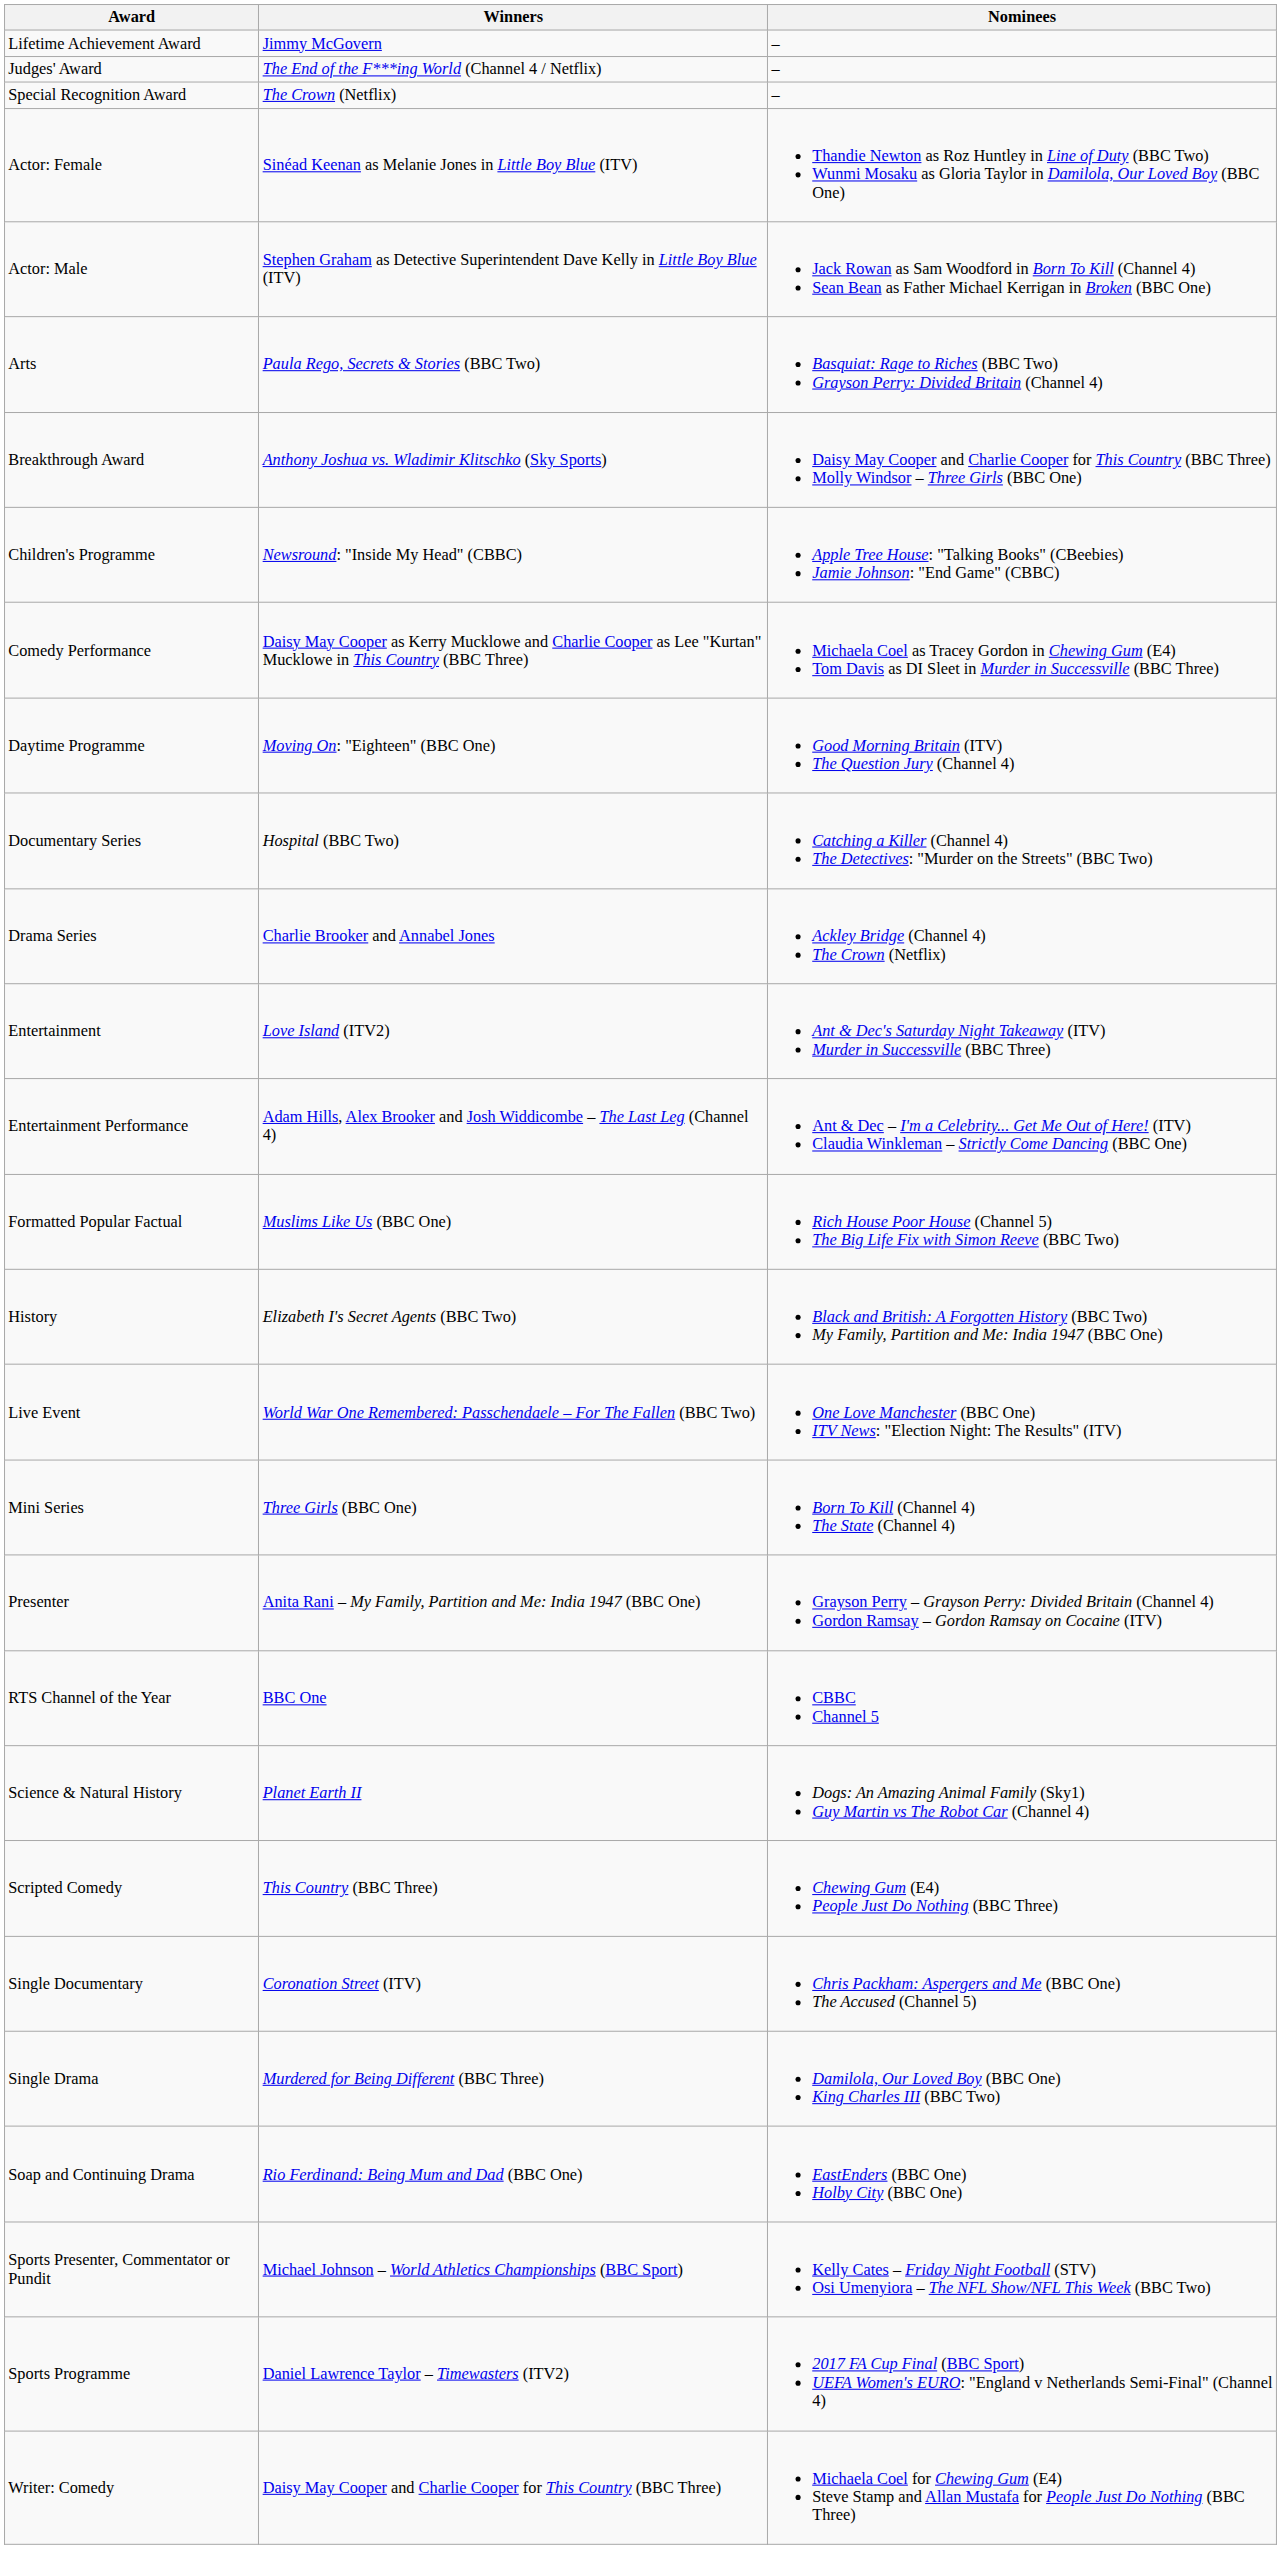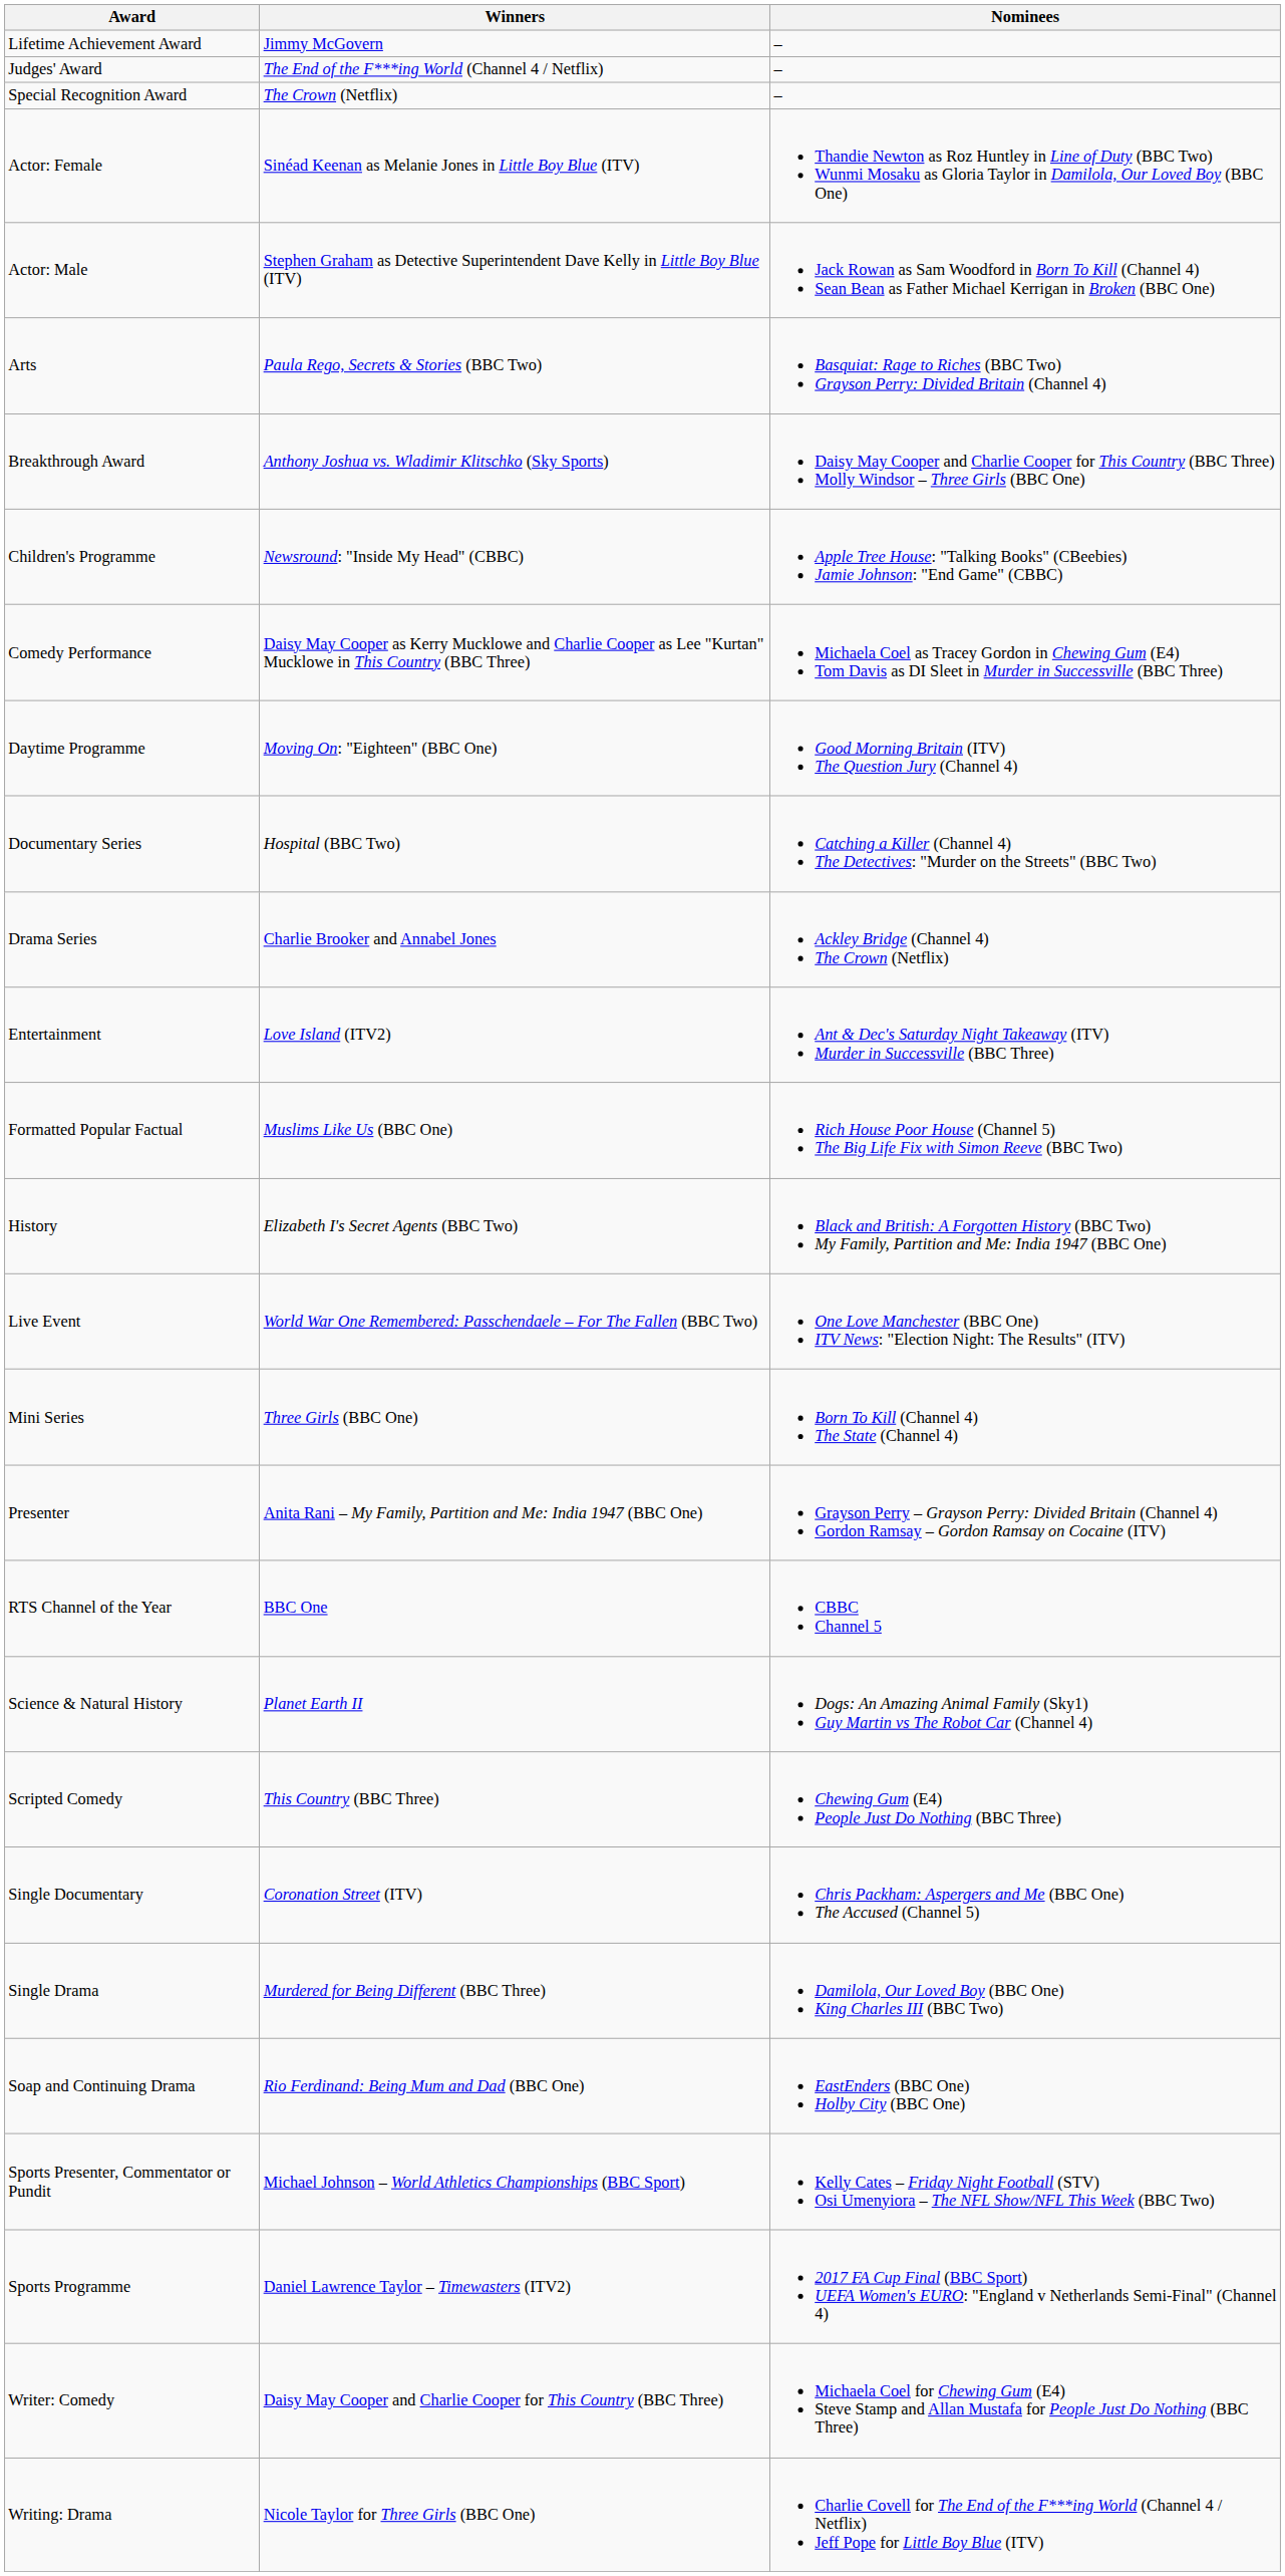- row: Entertainment Performance | Adam Hills, Alex Brooker and Josh Widdicombe – The Last Leg (Channel 4) | Ant & Dec – I'm a Celebrity... Get Me Out of Here! (ITV) Claudia Winkleman – Strictly Come Dancing (BBC One)
+ row: Writing: Drama | Nicole Taylor for Three Girls (BBC One) | Charlie Covell for The End of the F***ing World (Channel 4 / Netflix) Jeff Pope for Little Boy Blue (ITV)
